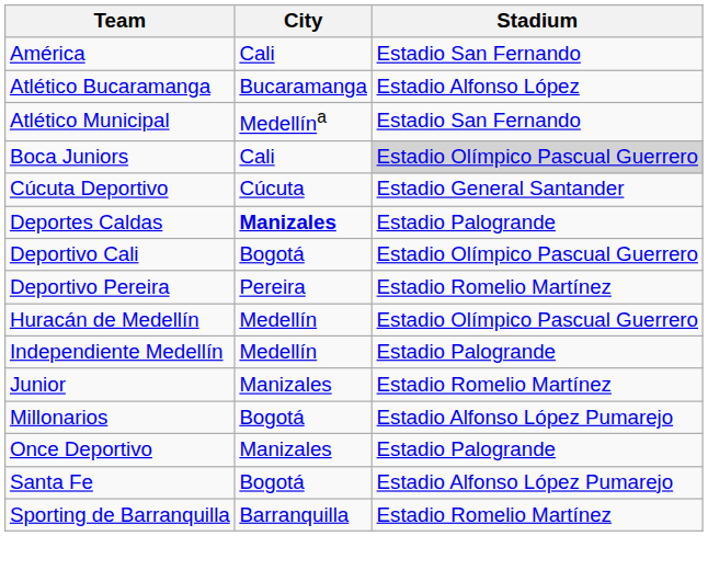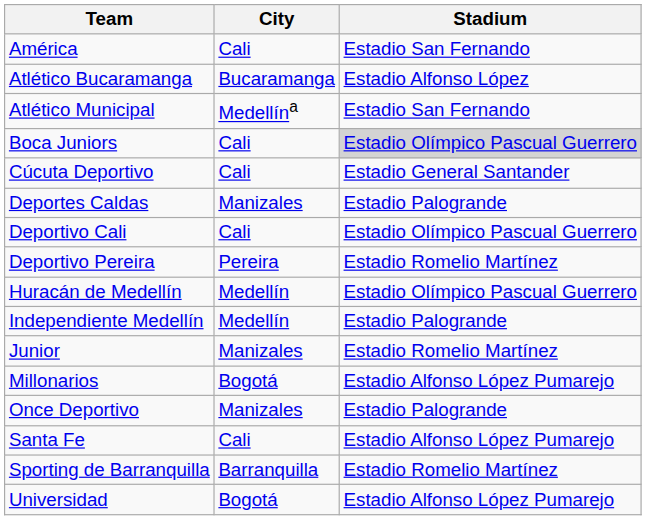Cúcuta Deportivo | City: Cúcuta -> Cali
Deportes Caldas | City: bold -> normal
Deportivo Cali | City: Bogotá -> Cali
Santa Fe | City: Bogotá -> Cali
+ row: Universidad | Bogotá | Estadio Alfonso López Pumarejo
